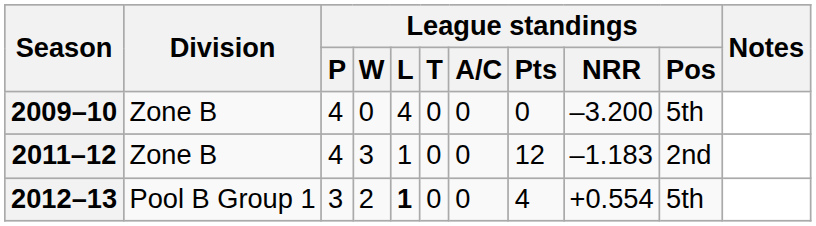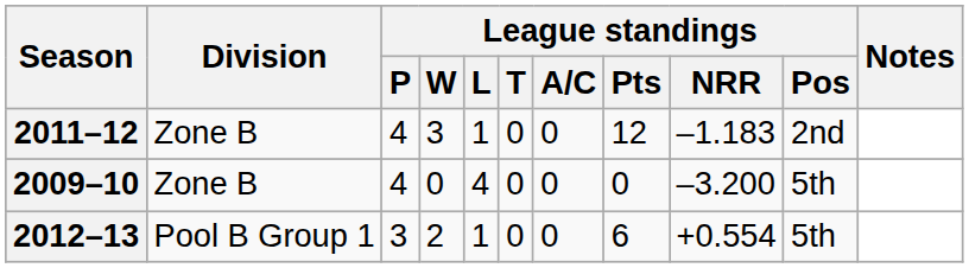rows swapped: 2009–10 <-> 2011–12
2012–13 | League standings / L: bold -> normal
2012–13 | League standings / Pts: 4 -> 6
